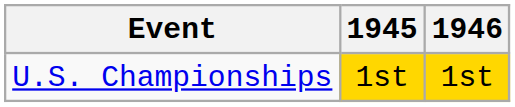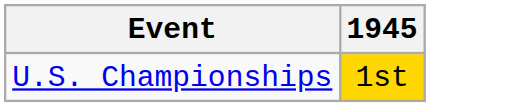- column: 1946 | 1st
